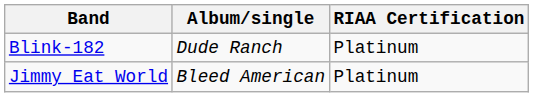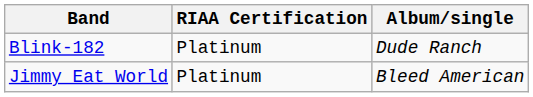columns swapped: Album/single <-> RIAA Certification
